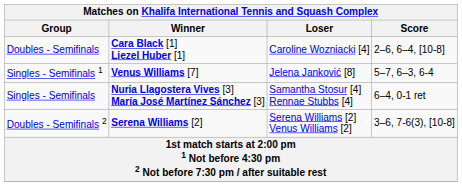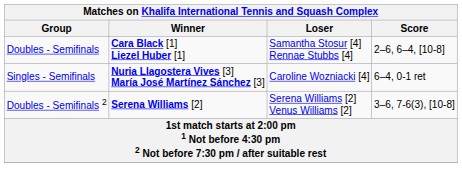Doubles - Semifinals | Loser: Caroline Wozniacki [4] -> Samantha Stosur [4] Rennae Stubbs [4]
- row: Singles - Semifinals 1 | Venus Williams [7] | Jelena Janković [8] | 5–7, 6–3, 6-4
Singles - Semifinals | Loser: Samantha Stosur [4] Rennae Stubbs [4] -> Caroline Wozniacki [4]
